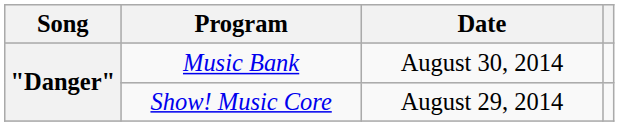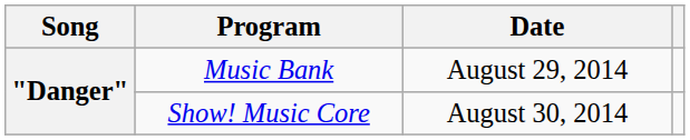Music Bank | Date: August 30, 2014 -> August 29, 2014
Show! Music Core | Date: August 29, 2014 -> August 30, 2014
